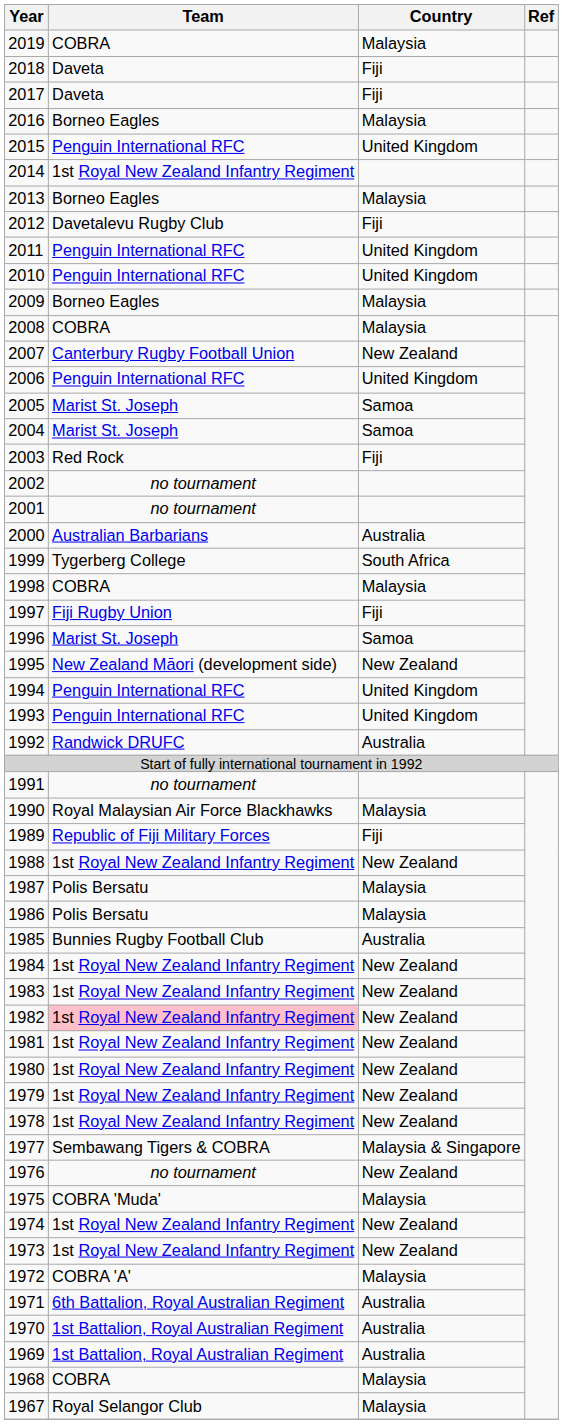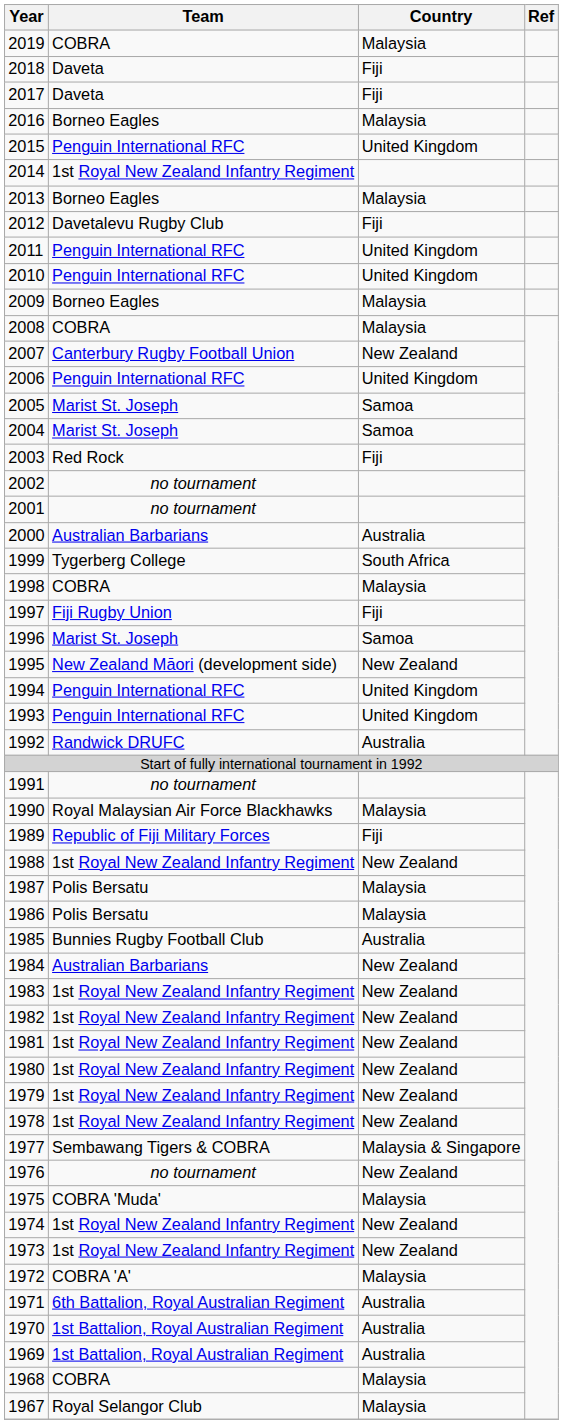1984 | Team: 1st Royal New Zealand Infantry Regiment -> Australian Barbarians
1982 | Team: pink background -> no background
